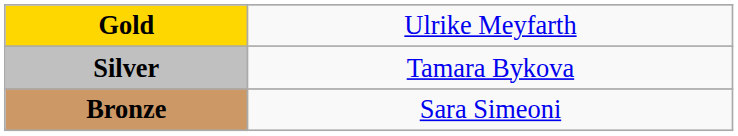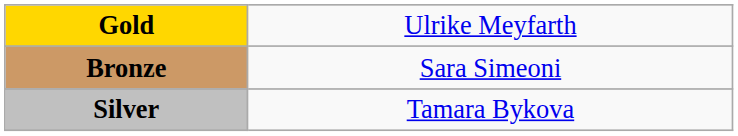rows swapped: Silver <-> Bronze
